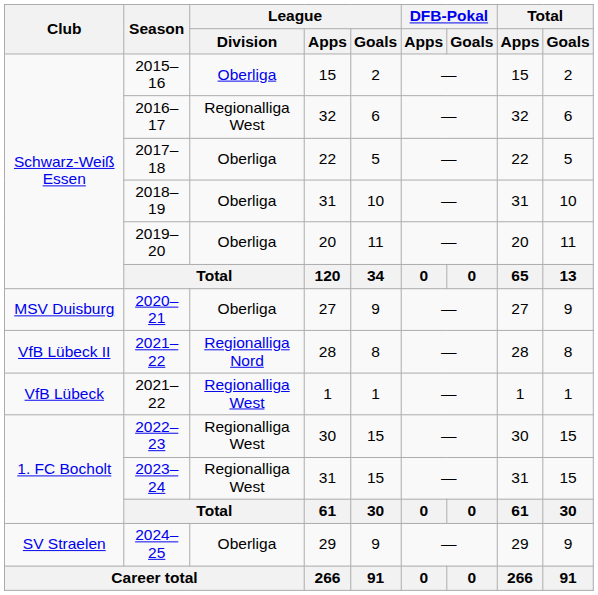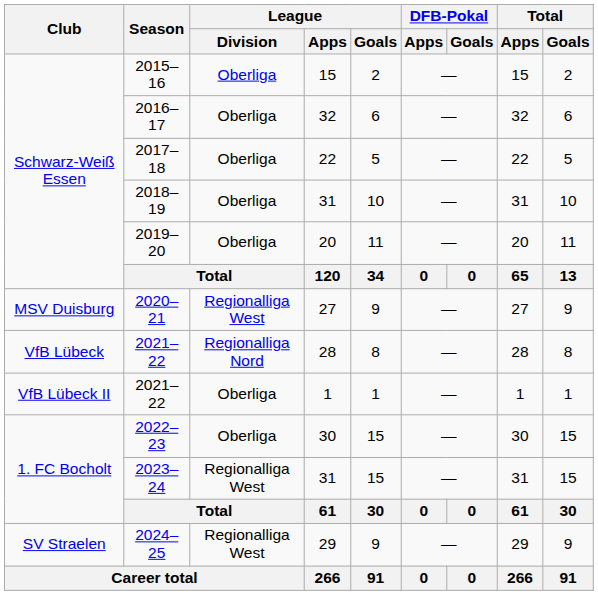2016–17 | League / Division: Regionalliga West -> Oberliga
2020–21 | League / Division: Oberliga -> Regionalliga West
2021–22 / 28 | Club: VfB Lübeck II -> VfB Lübeck
2021–22 / 1 | Club: VfB Lübeck -> VfB Lübeck II
2021–22 / 1 | League / Division: Regionalliga West -> Oberliga
2022–23 | League / Division: Regionalliga West -> Oberliga
2024–25 | League / Division: Oberliga -> Regionalliga West
